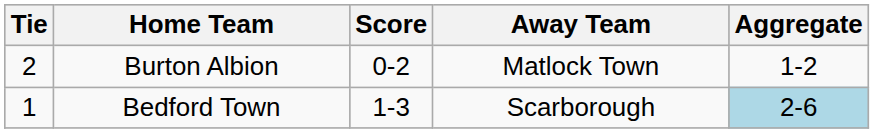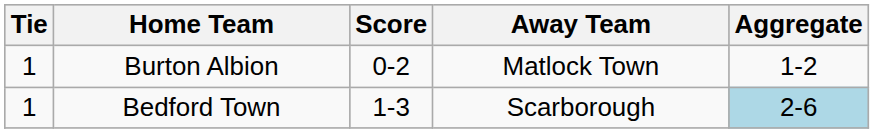Burton Albion | Tie: 2 -> 1
